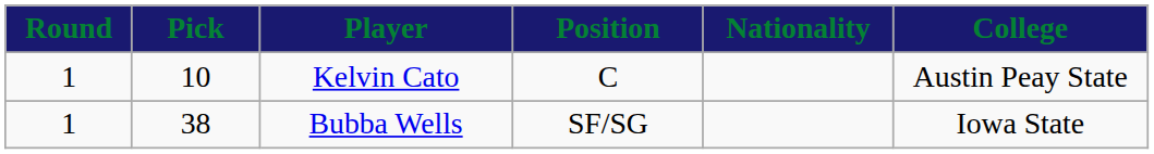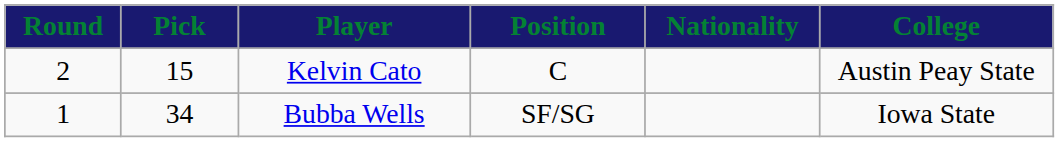Kelvin Cato | Round: 1 -> 2
Kelvin Cato | Pick: 10 -> 15
Bubba Wells | Pick: 38 -> 34
